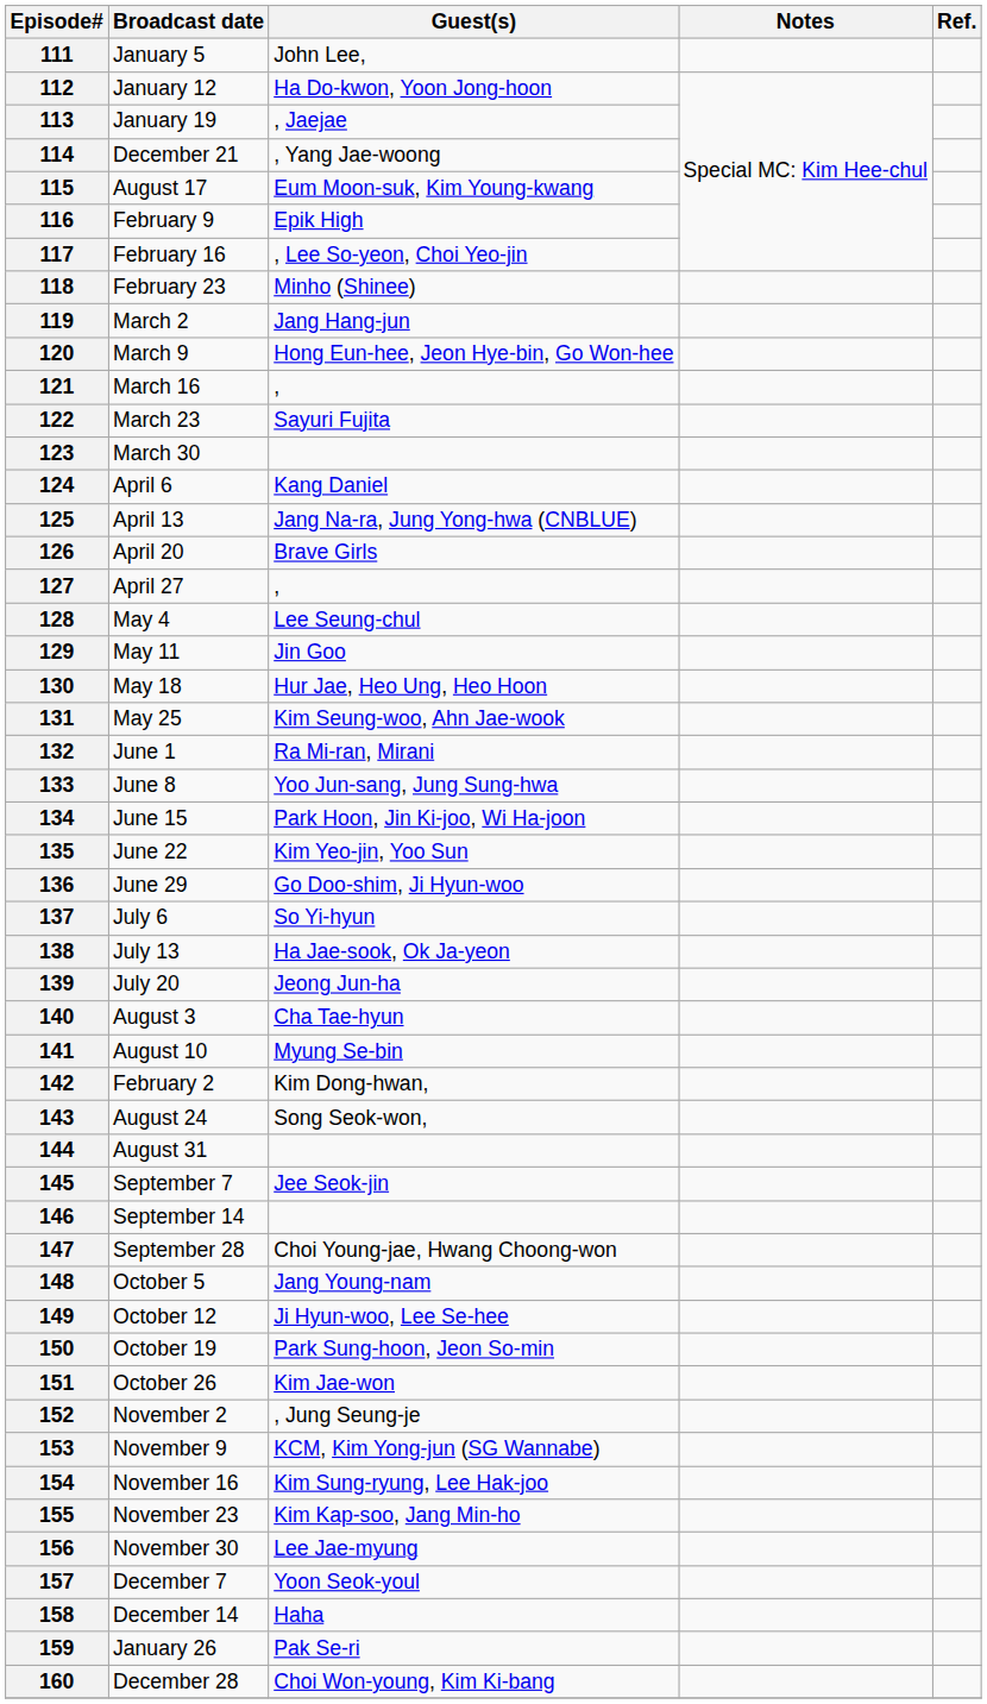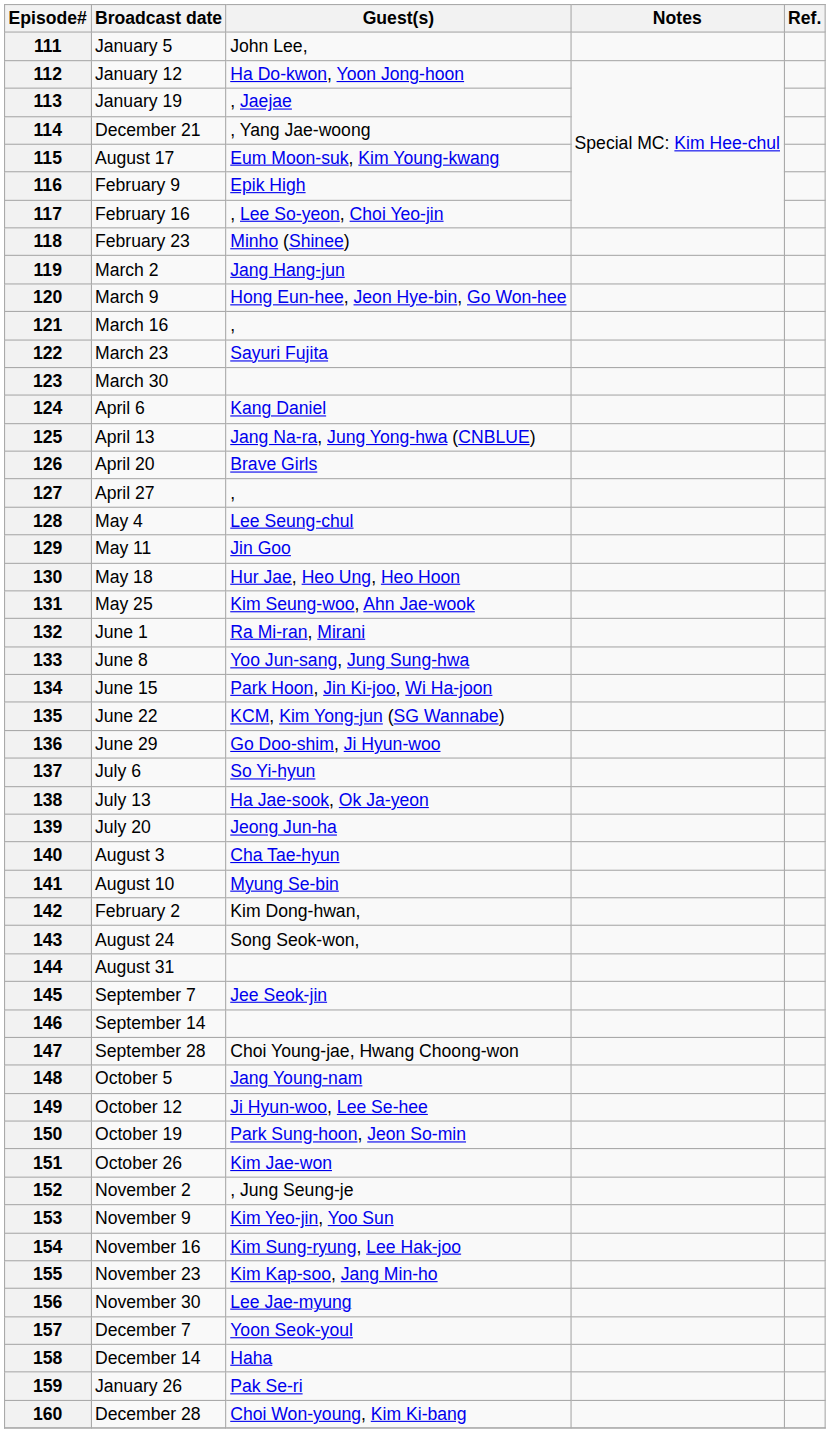135 | Guest(s): Kim Yeo-jin, Yoo Sun -> KCM, Kim Yong-jun (SG Wannabe)
153 | Guest(s): KCM, Kim Yong-jun (SG Wannabe) -> Kim Yeo-jin, Yoo Sun
